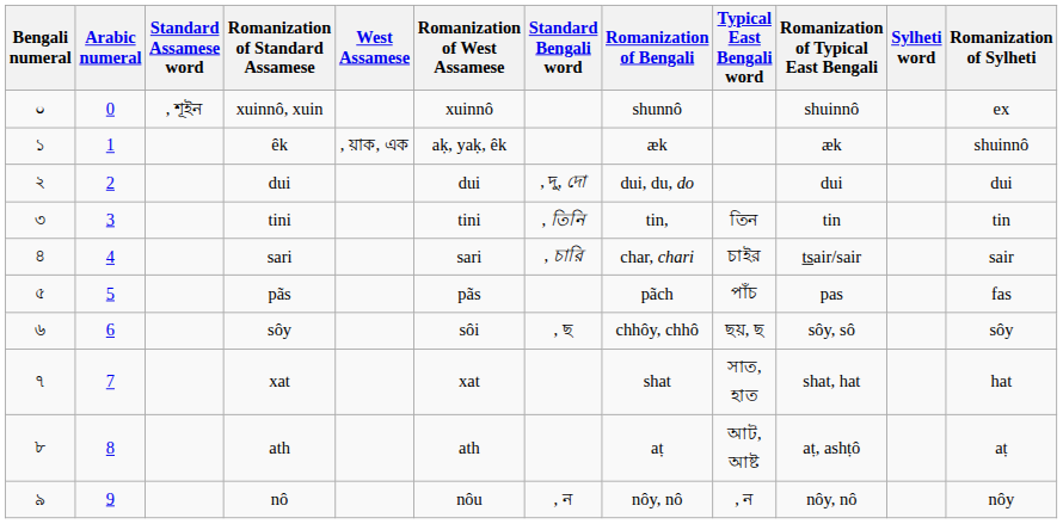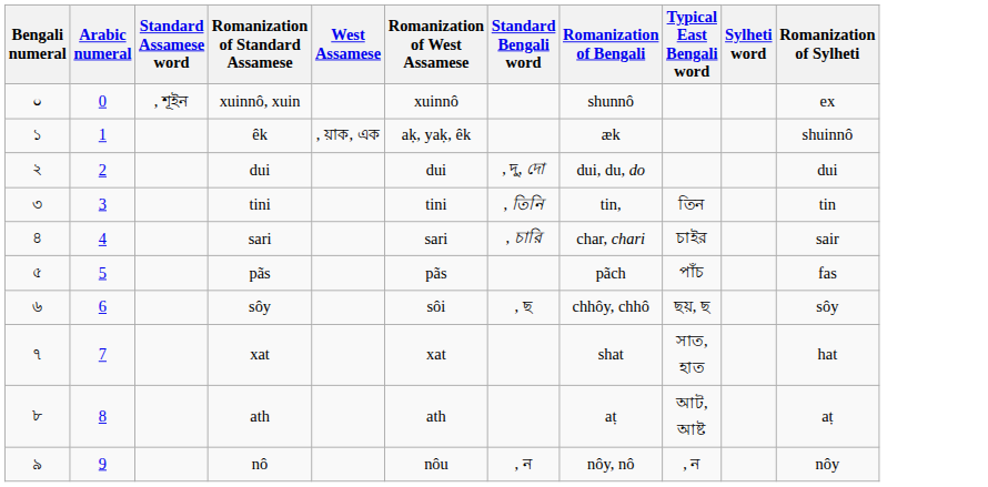- column: Romanization of Typical East Bengali | shuinnô | æk | dui | tin | tsair/sair | pas | sôy, sô | shat, hat | aṭ, ashṭô | nôy, nô
